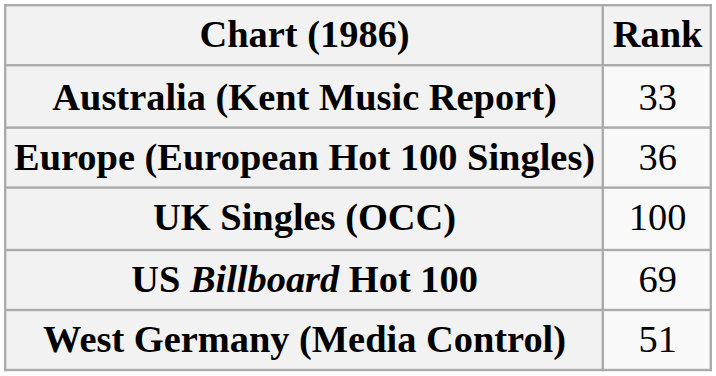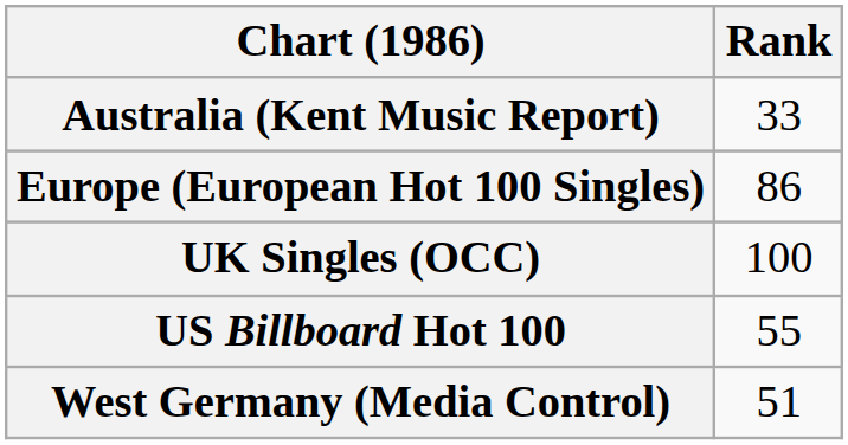Europe (European Hot 100 Singles) | Rank: 36 -> 86
US Billboard Hot 100 | Rank: 69 -> 55
